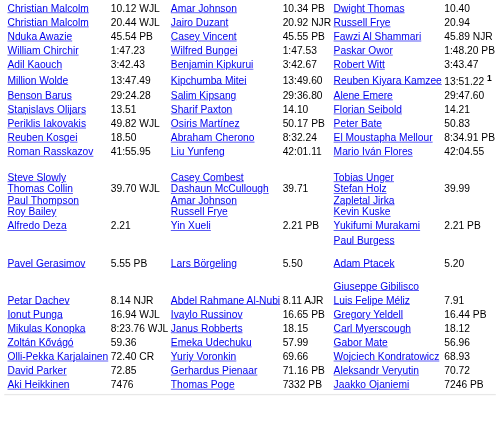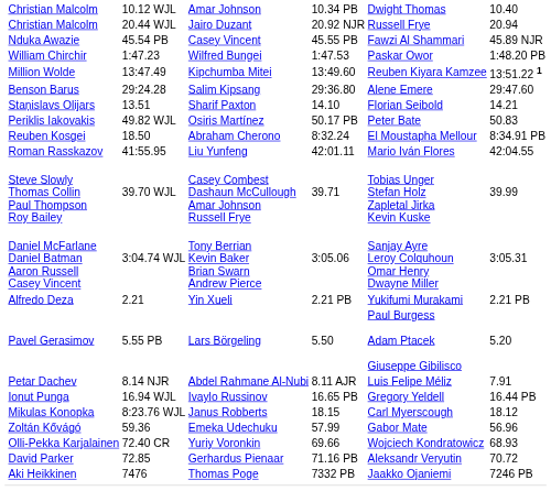- row: Adil Kaouch | 3:42.43 | Benjamin Kipkurui | 3:42.67 | Robert Witt | 3:43.47
+ row: Daniel McFarlane Daniel Batman Aaron Russell Casey Vincent | 3:04.74 WJL | Tony Berrian Kevin Baker Brian Swarn Andrew Pierce | 3:05.06 | Sanjay Ayre Leroy Colquhoun Omar Henry Dwayne Miller | 3:05.31
